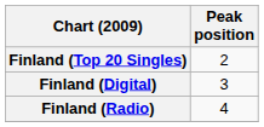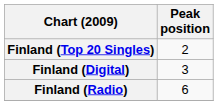Finland (Radio) | Peak position: 4 -> 6
